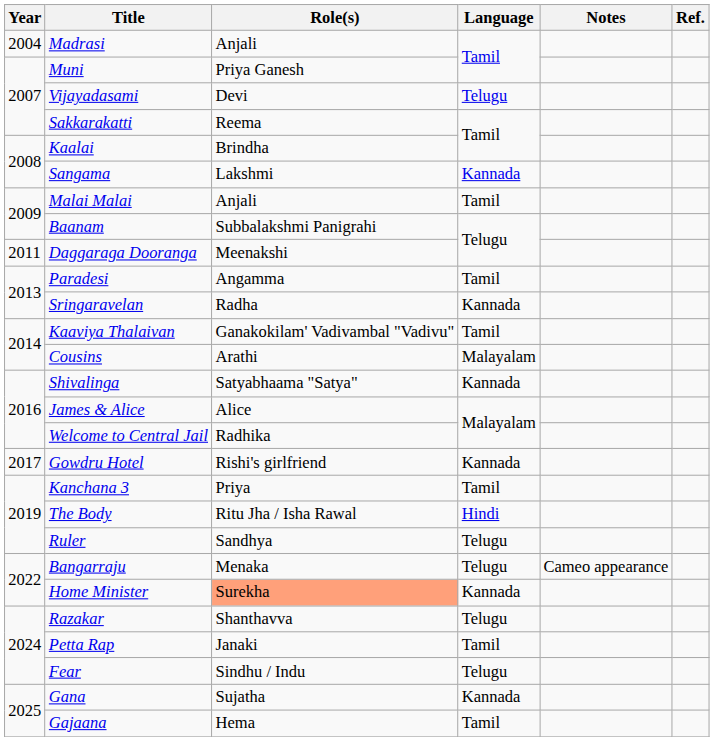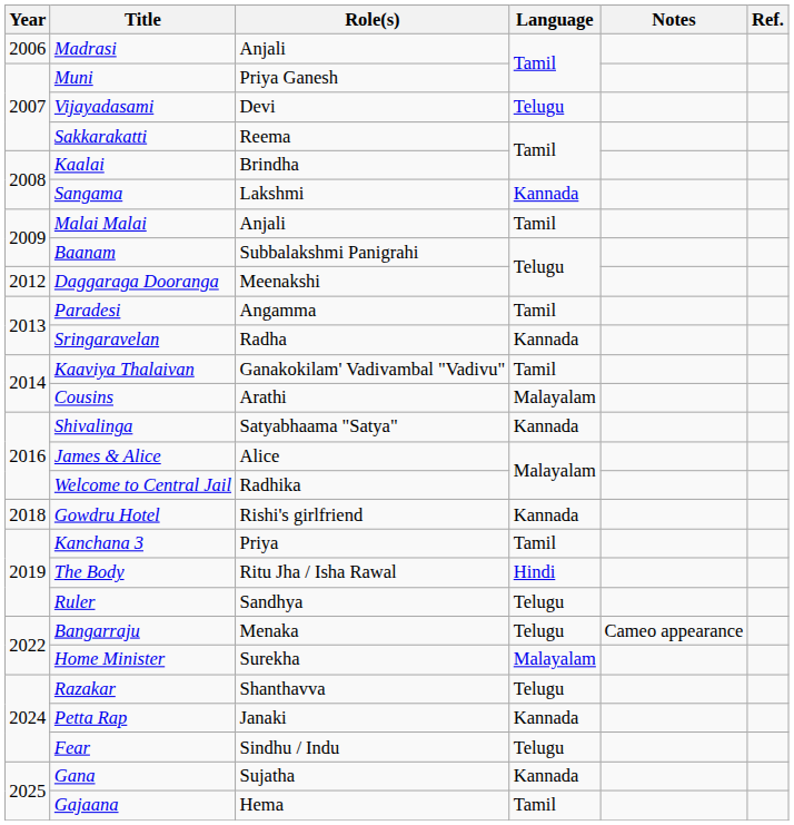Madrasi | Year: 2004 -> 2006
Daggaraga Dooranga | Year: 2011 -> 2012
Gowdru Hotel | Year: 2017 -> 2018
Home Minister | Role(s): lightsalmon background -> no background
Home Minister | Language: Kannada -> Malayalam
Petta Rap | Language: Tamil -> Kannada
